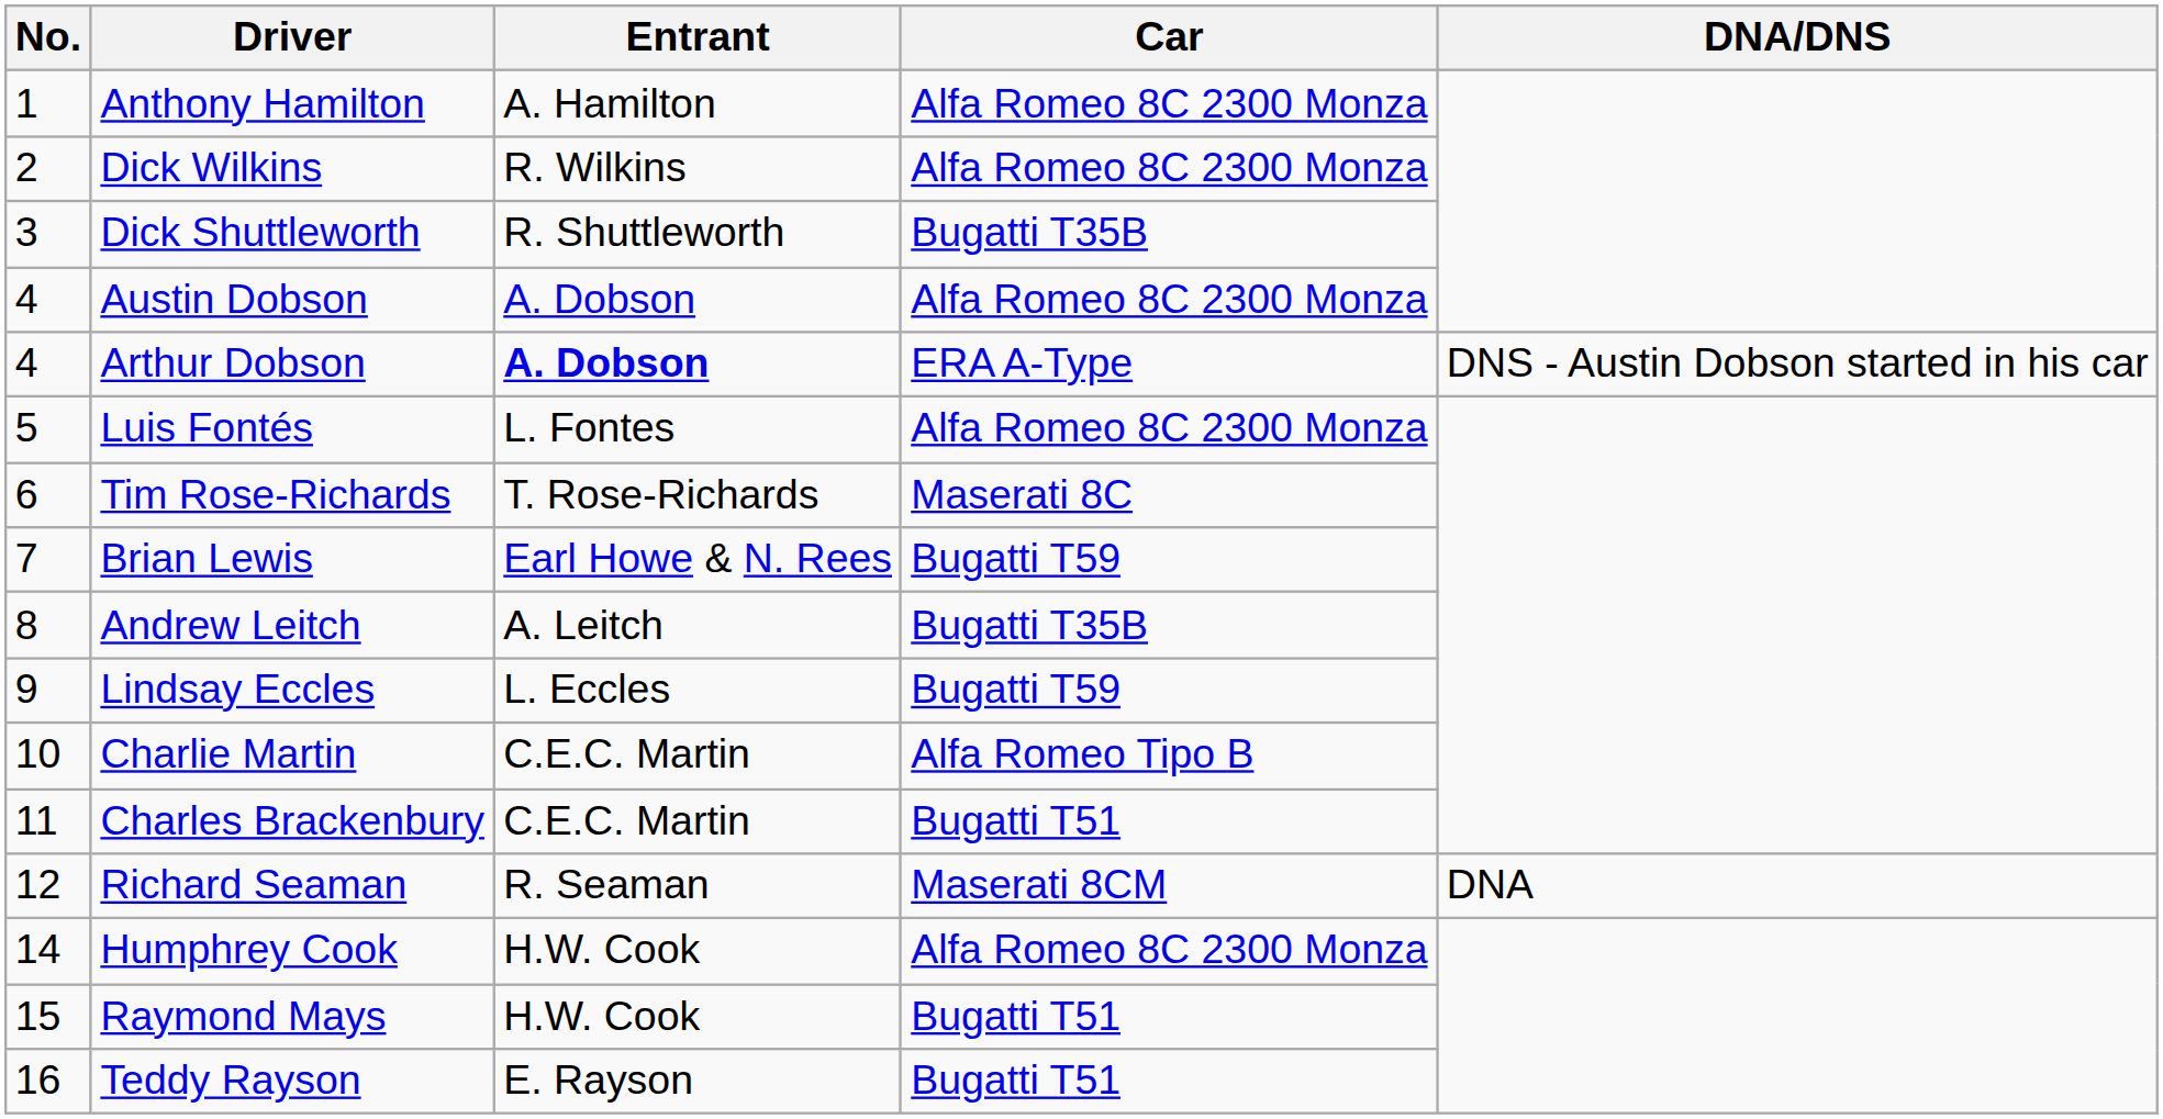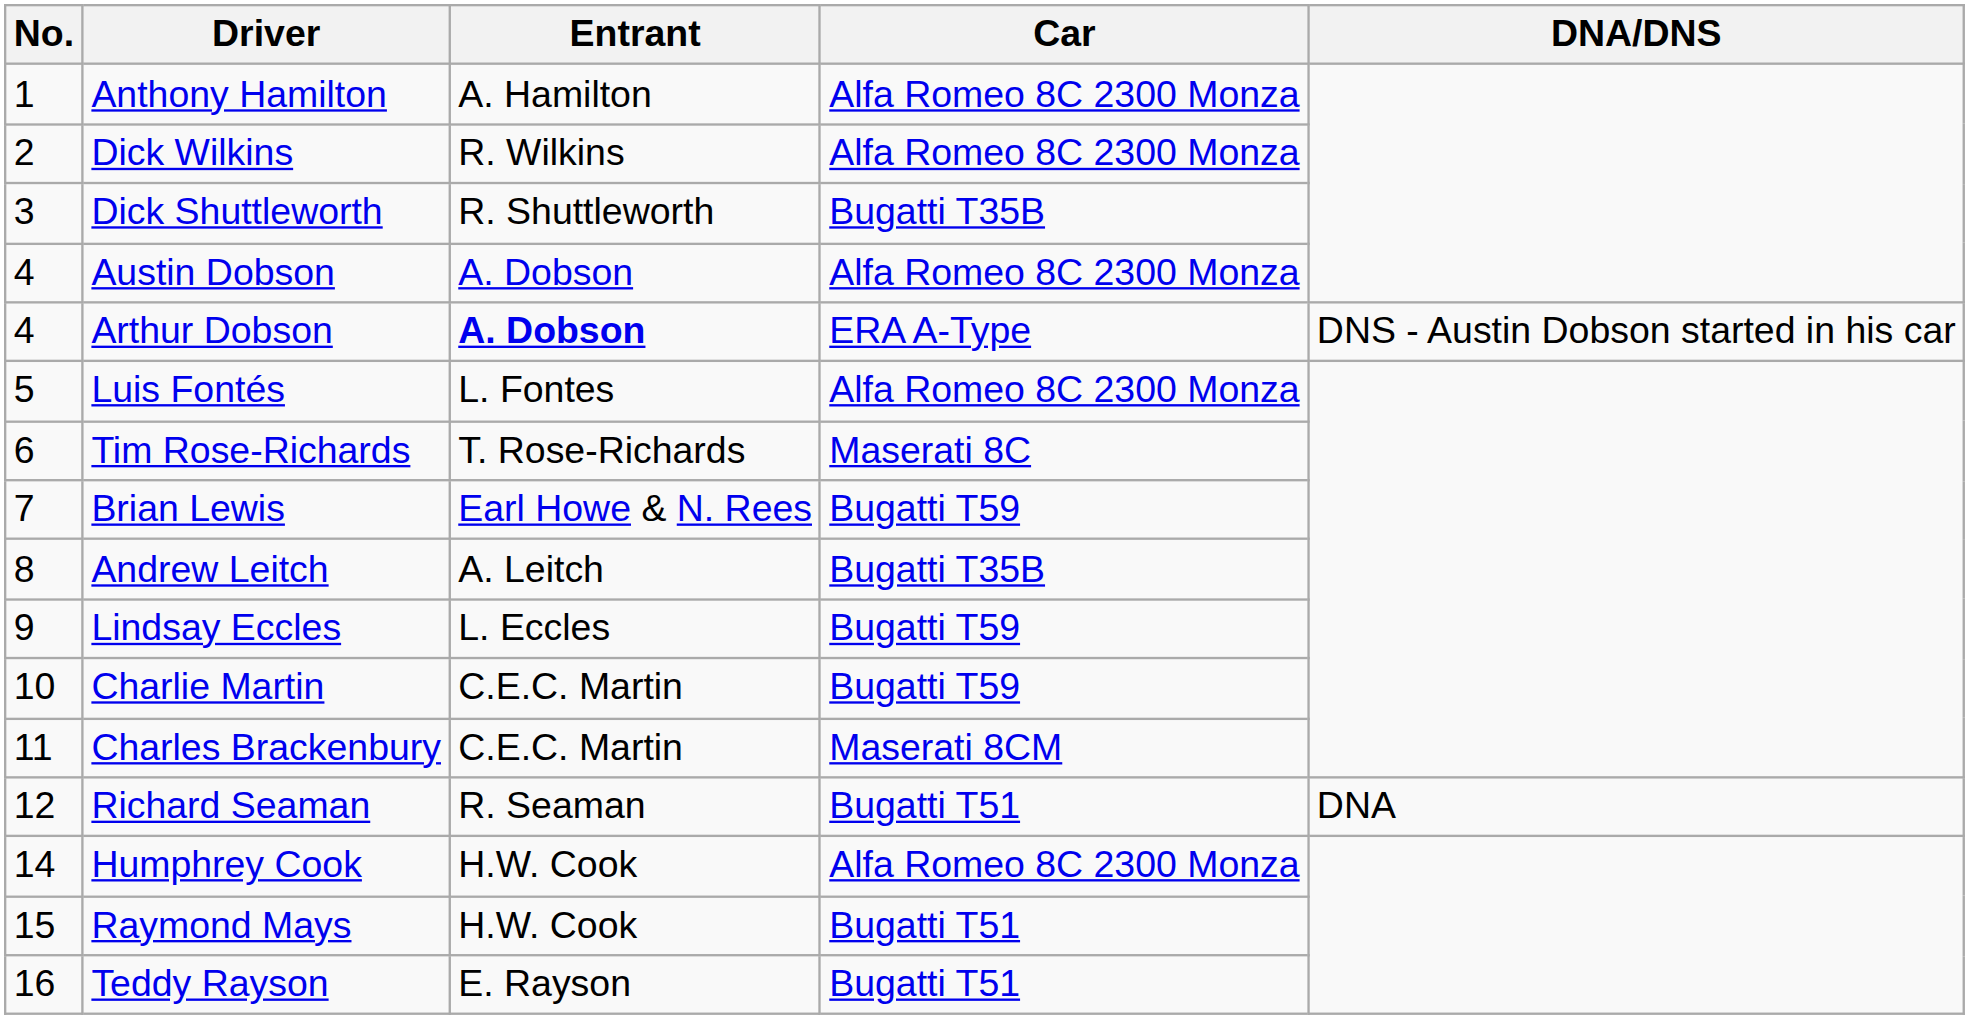Charlie Martin | Car: Alfa Romeo Tipo B -> Bugatti T59
Charles Brackenbury | Car: Bugatti T51 -> Maserati 8CM
Richard Seaman | Car: Maserati 8CM -> Bugatti T51
